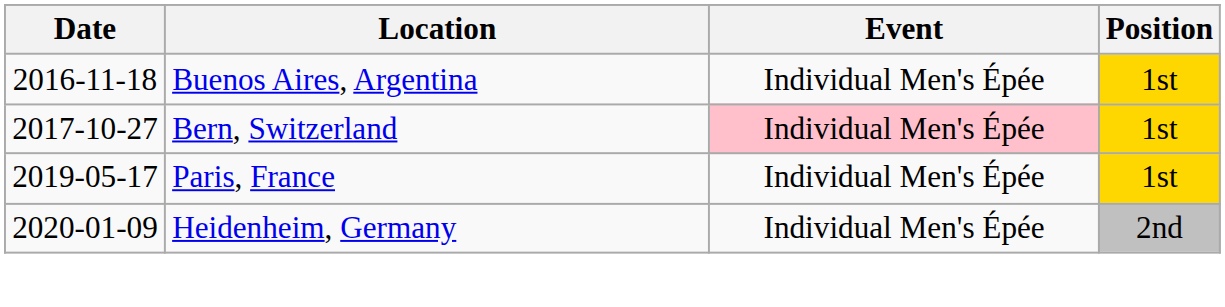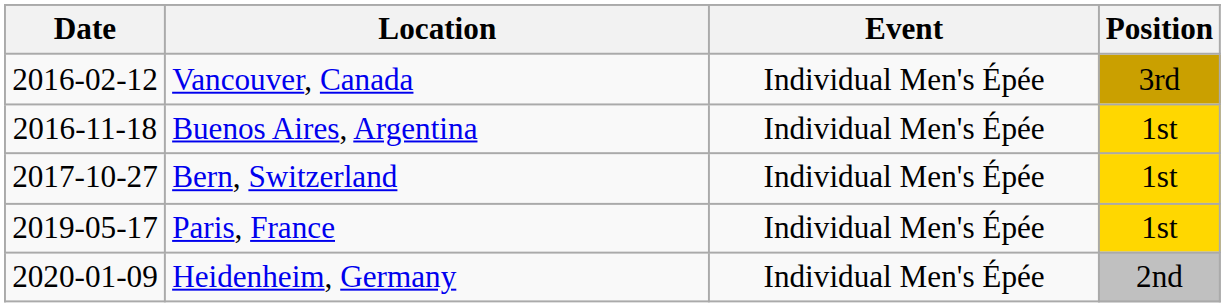+ row: 2016-02-12 | Vancouver, Canada | Individual Men's Épée | 3rd
Bern, Switzerland | Event: pink background -> no background
